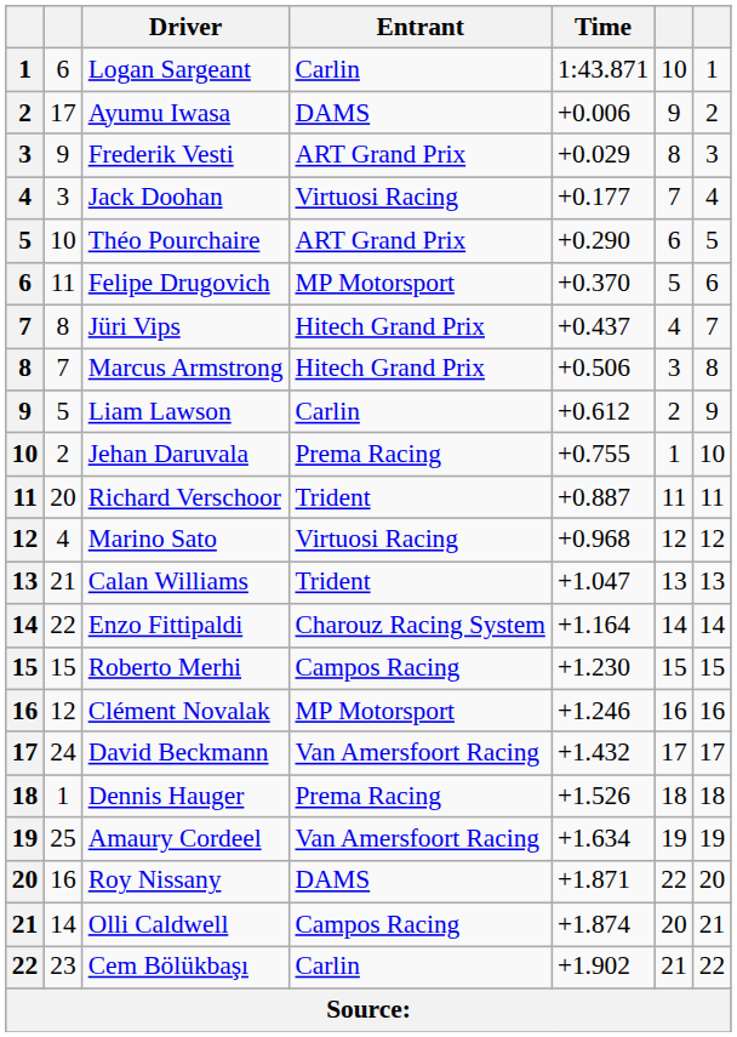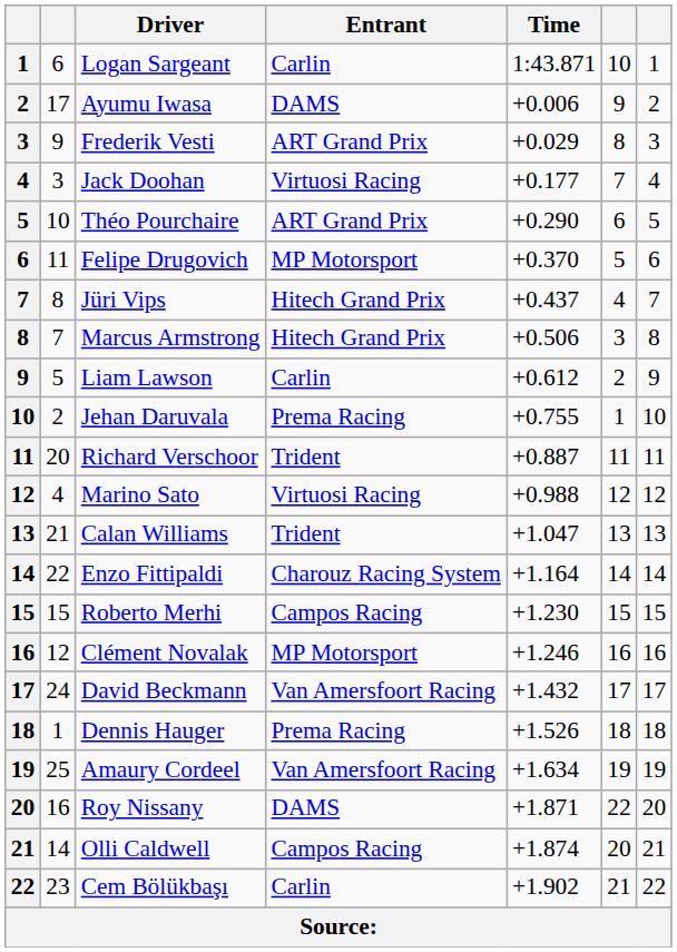Marino Sato | Time: +0.968 -> +0.988
